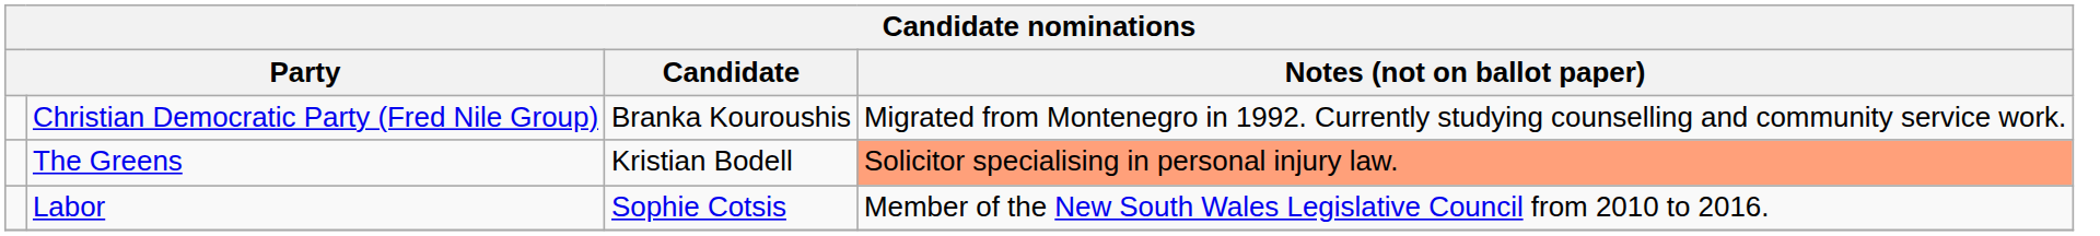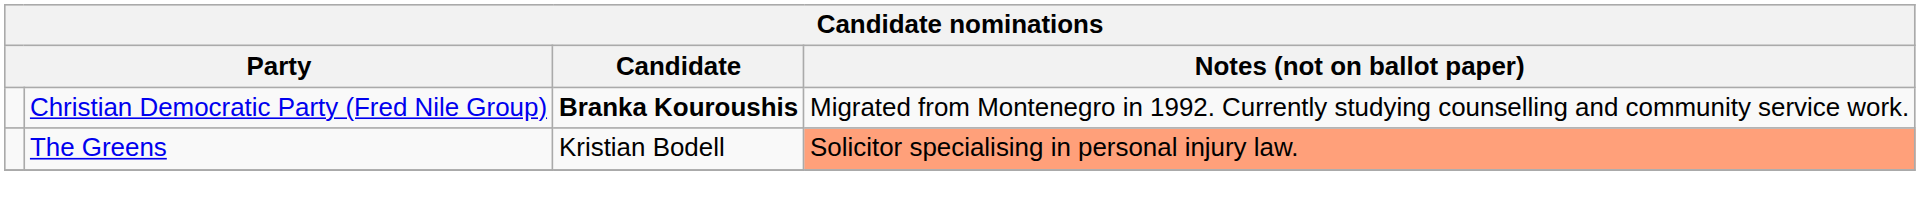Christian Democratic Party (Fred Nile Group) | Candidate: normal -> bold
- row: Labor | Sophie Cotsis | Member of the New South Wales Legislative Council from 2010 to 2016.
